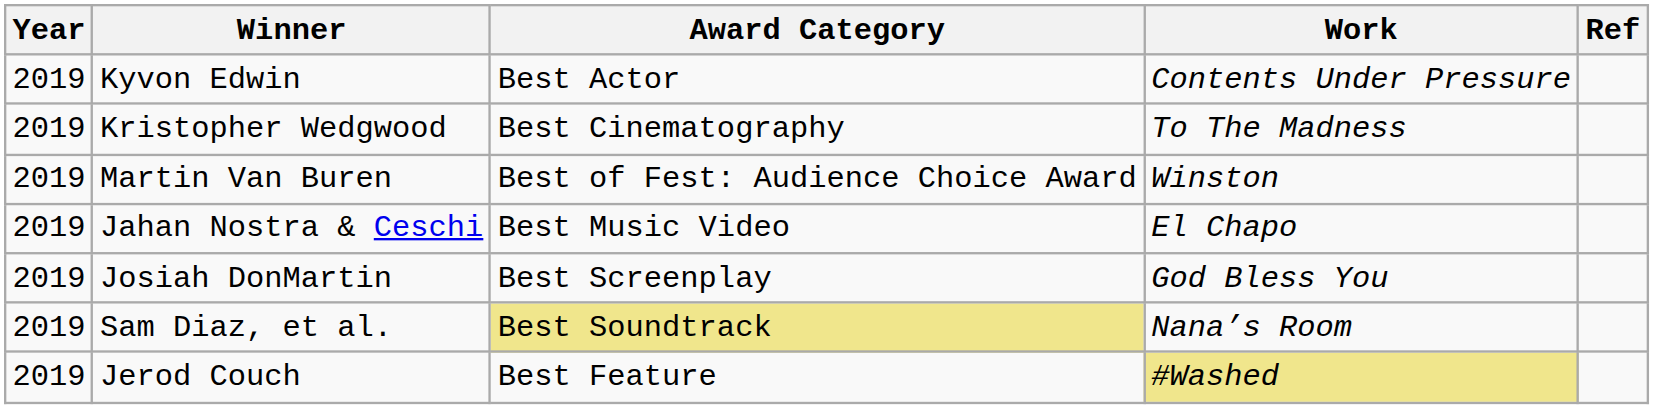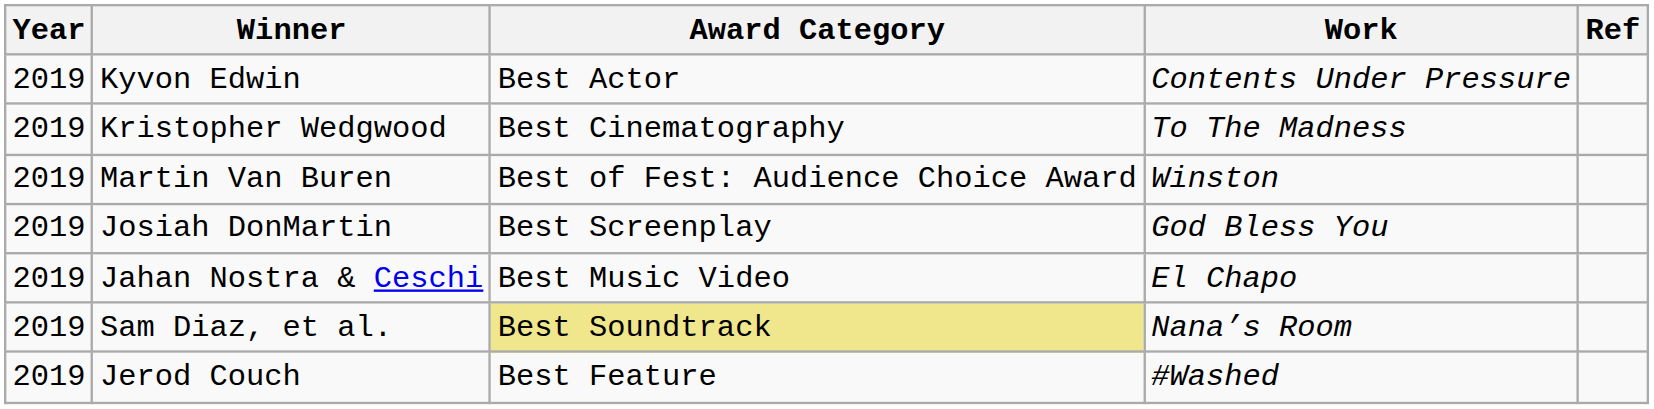rows swapped: Jahan Nostra & Ceschi <-> Josiah DonMartin
Jerod Couch | Work: khaki background -> no background
